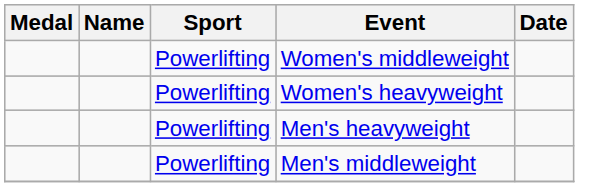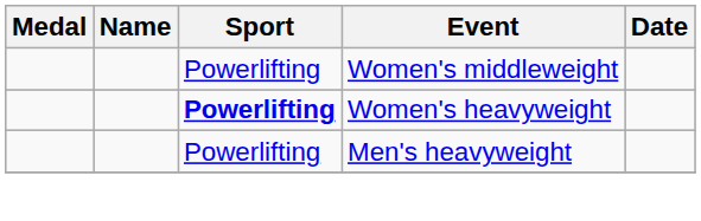Women's heavyweight | Sport: normal -> bold
- row: Powerlifting | Men's middleweight
